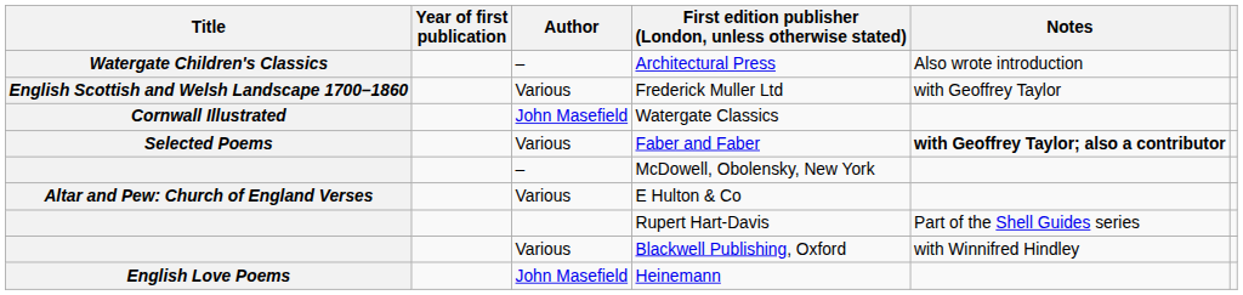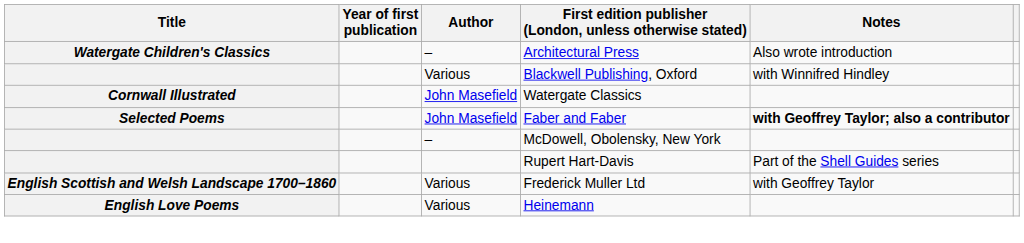rows swapped: Frederick Muller Ltd <-> Blackwell Publishing, Oxford
Faber and Faber | Author: Various -> John Masefield
- row: Altar and Pew: Church of England Verses | Various | E Hulton & Co
Heinemann | Author: John Masefield -> Various
